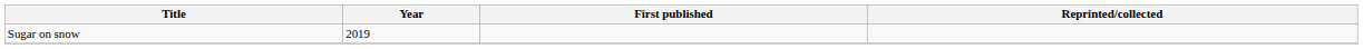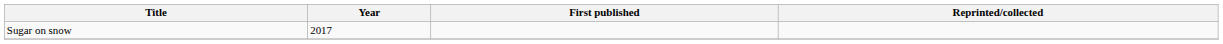Sugar on snow | Year: 2019 -> 2017
